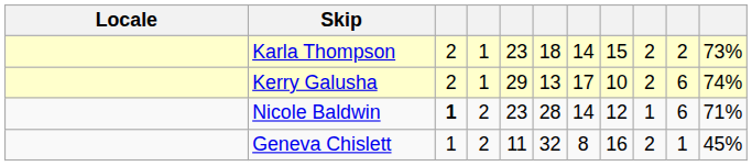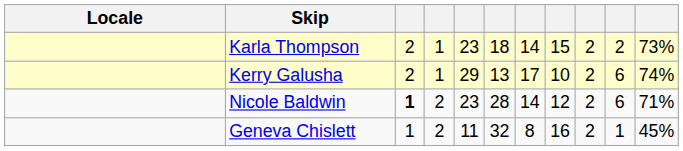Nicole Baldwin | column 9: 1 -> 2
